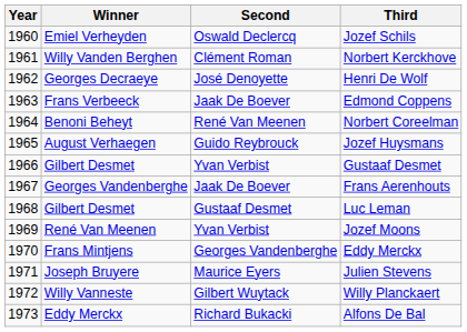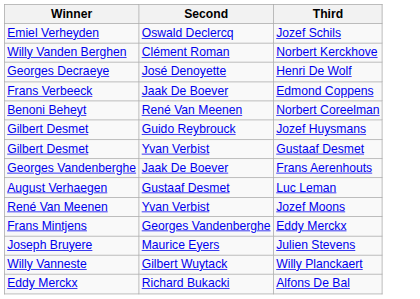- column: Year | 1960 | 1961 | 1962 | 1963 | 1964 | 1965 | 1966 | 1967 | 1968 | 1969 | 1970 | 1971 | 1972 | 1973
Jozef Huysmans | Winner: August Verhaegen -> Gilbert Desmet
Luc Leman | Winner: Gilbert Desmet -> August Verhaegen
